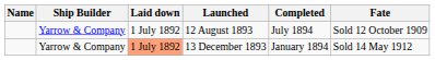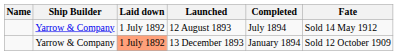12 August 1893 | Fate: Sold 12 October 1909 -> Sold 14 May 1912
13 December 1893 | Fate: Sold 14 May 1912 -> Sold 12 October 1909
